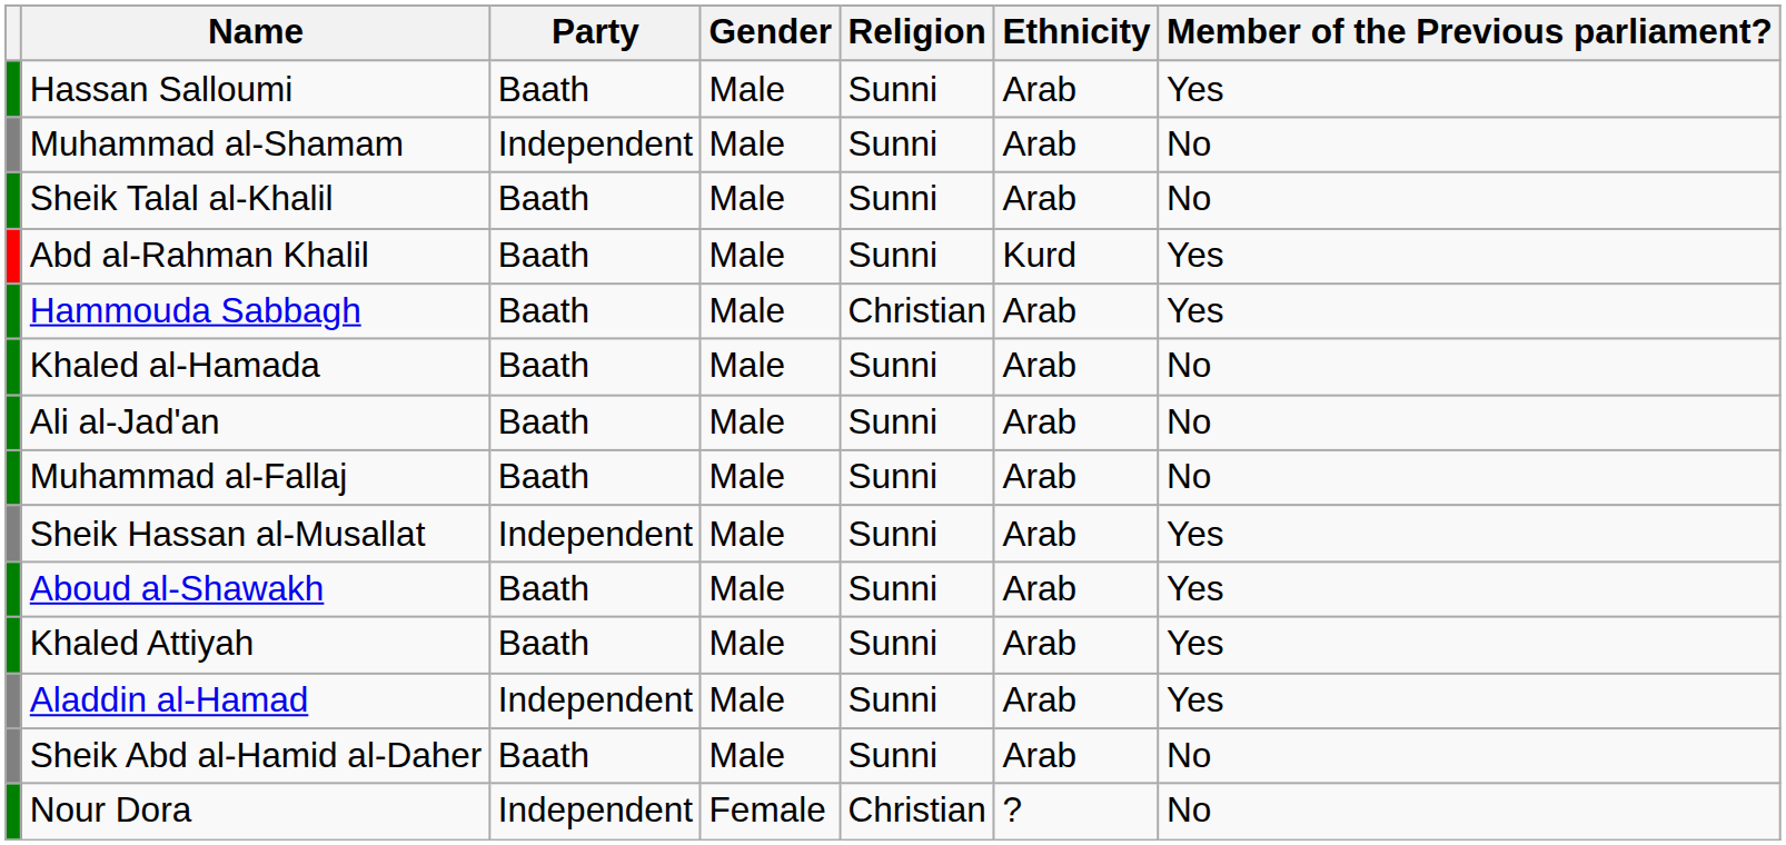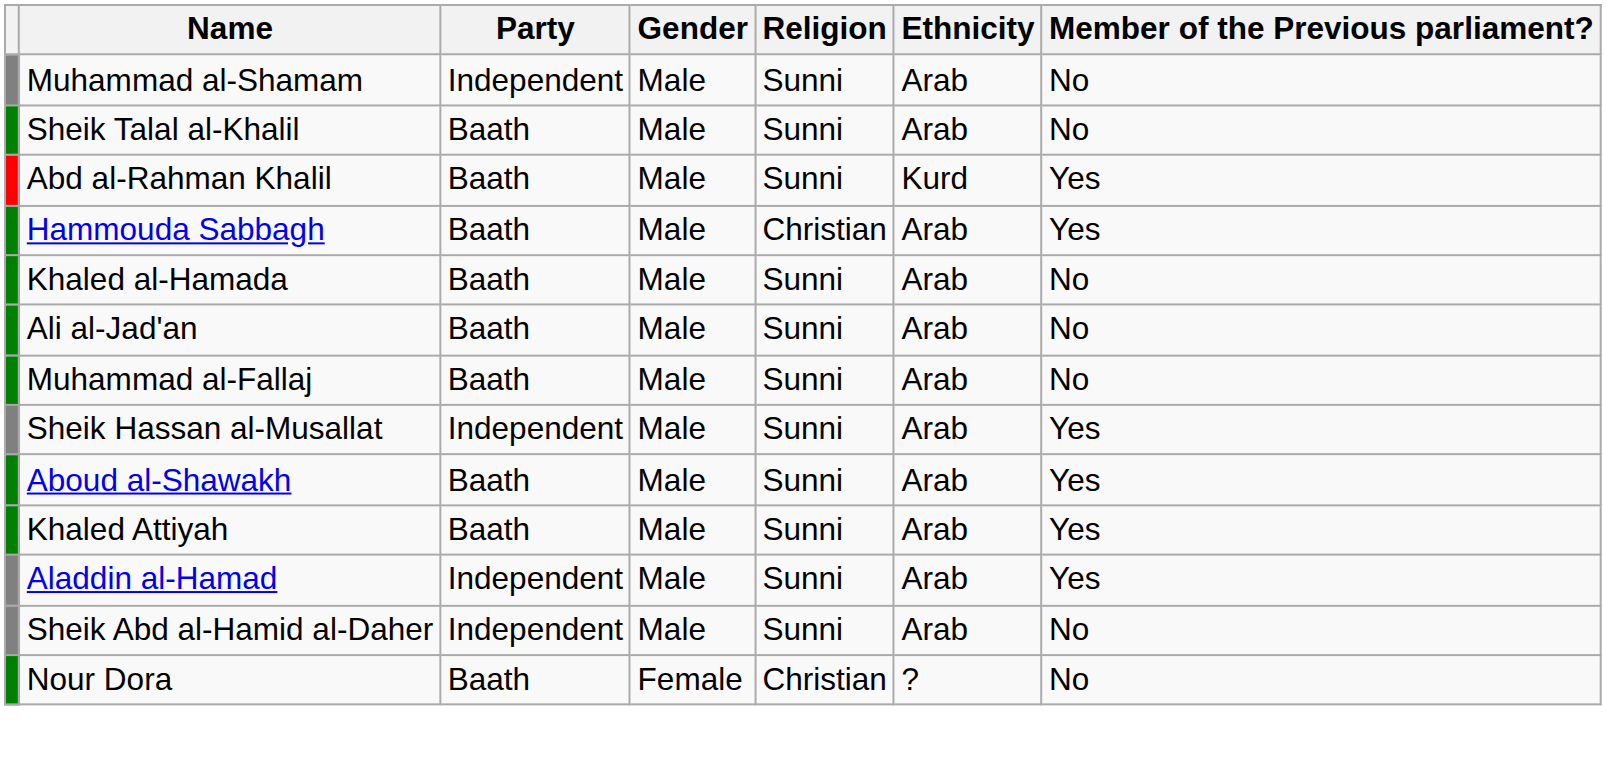- row: Hassan Salloumi | Baath | Male | Sunni | Arab | Yes
Sheik Abd al-Hamid al-Daher | Party: Baath -> Independent
Nour Dora | Party: Independent -> Baath
